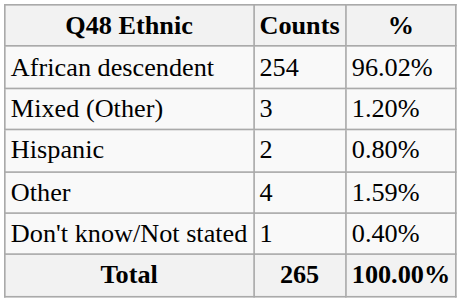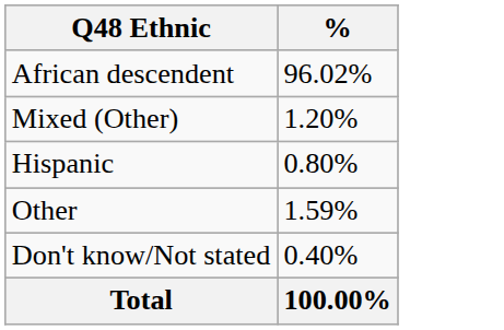- column: Counts | 254 | 3 | 2 | 4 | 1 | 265
